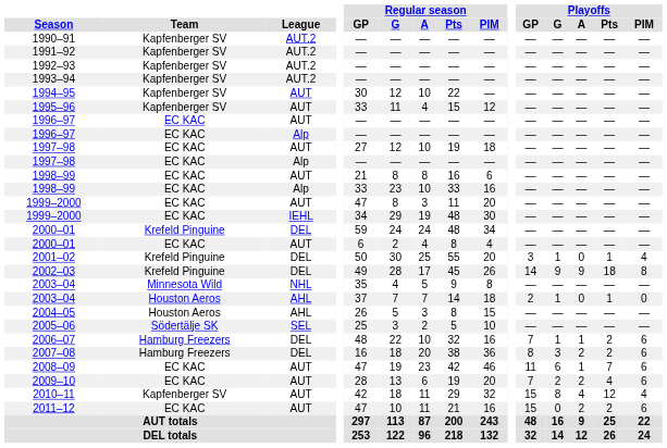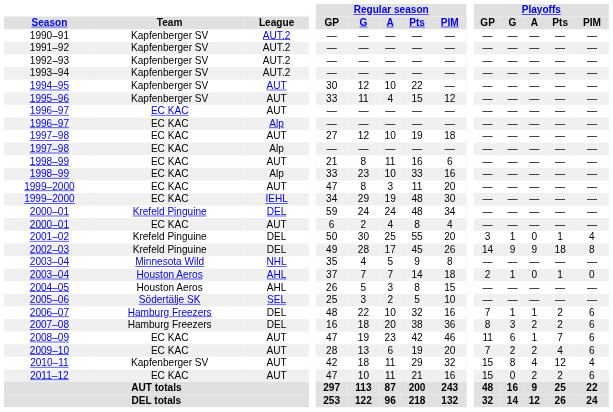1998–99 / AUT | Regular season / A: 8 -> 11
